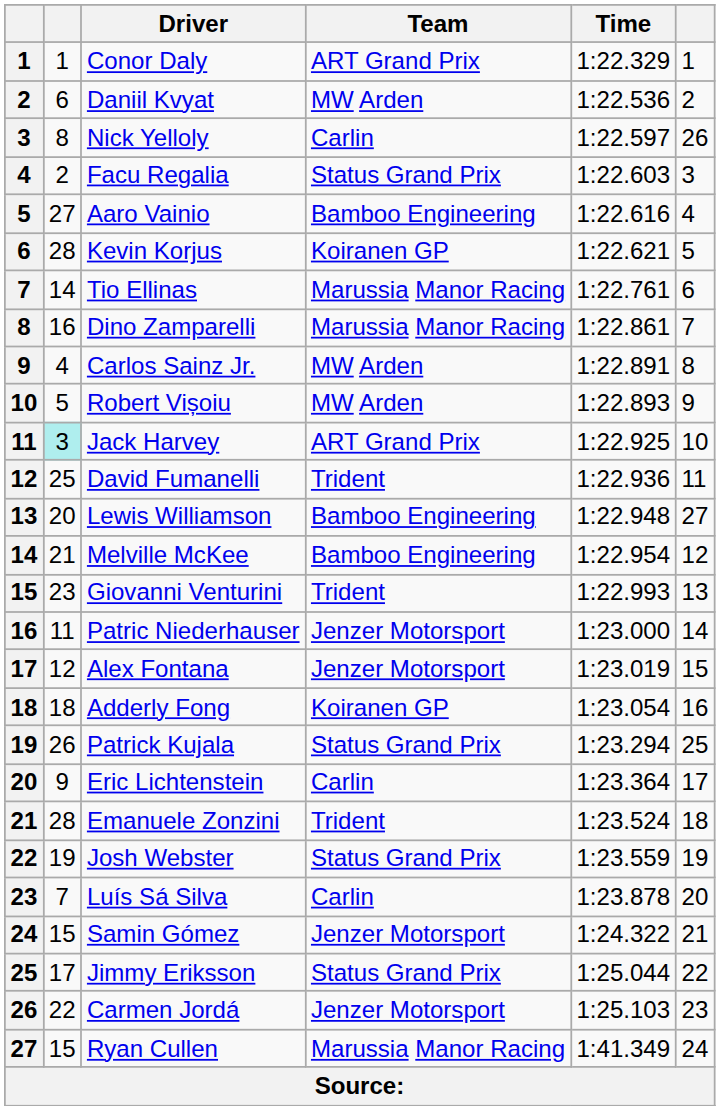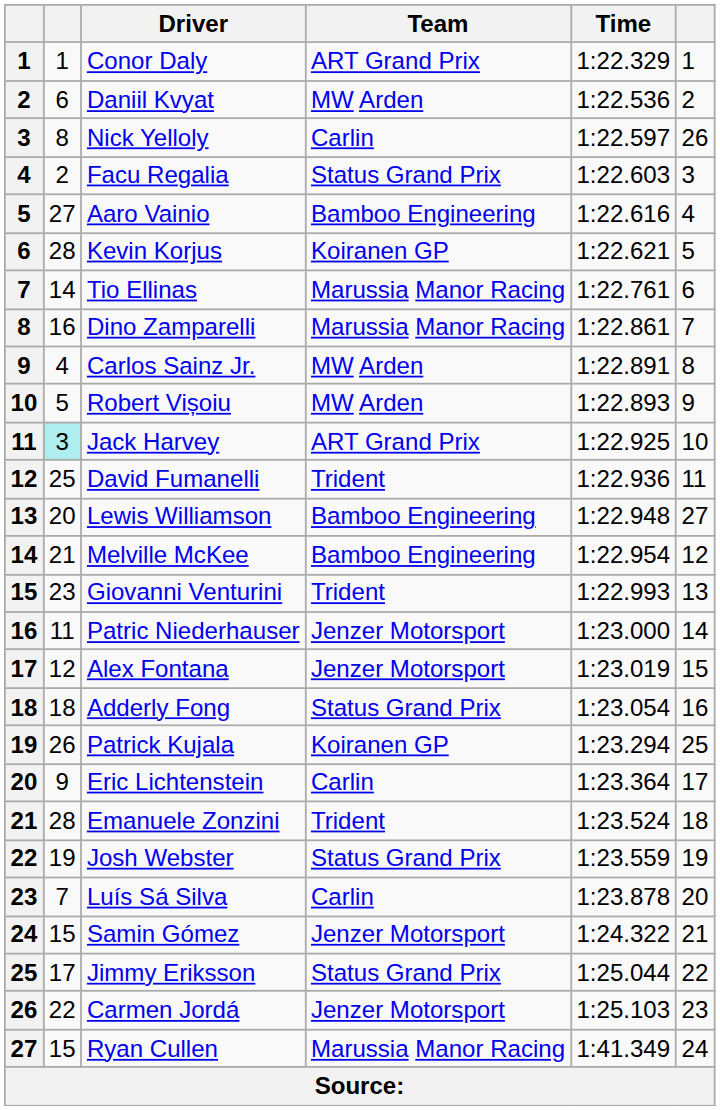Adderly Fong | Team: Koiranen GP -> Status Grand Prix
Patrick Kujala | Team: Status Grand Prix -> Koiranen GP
